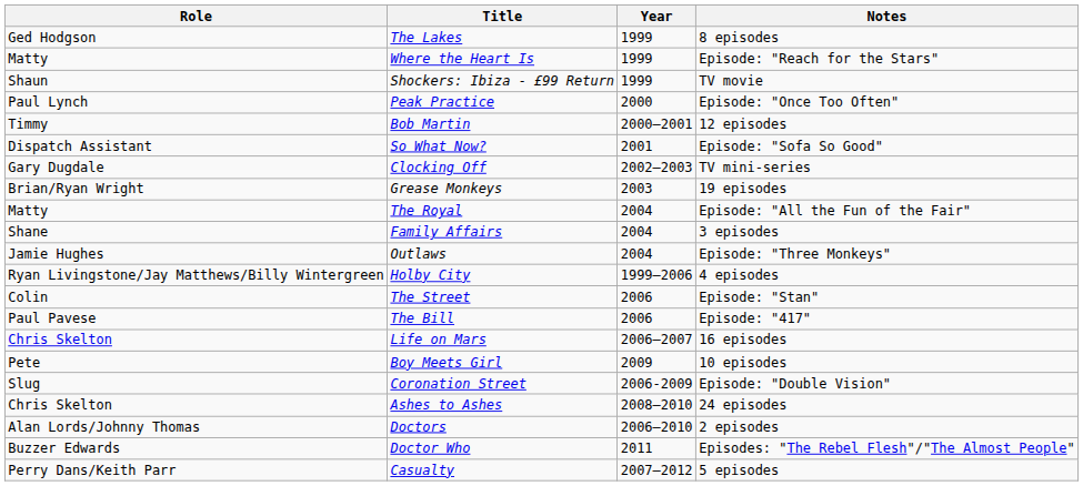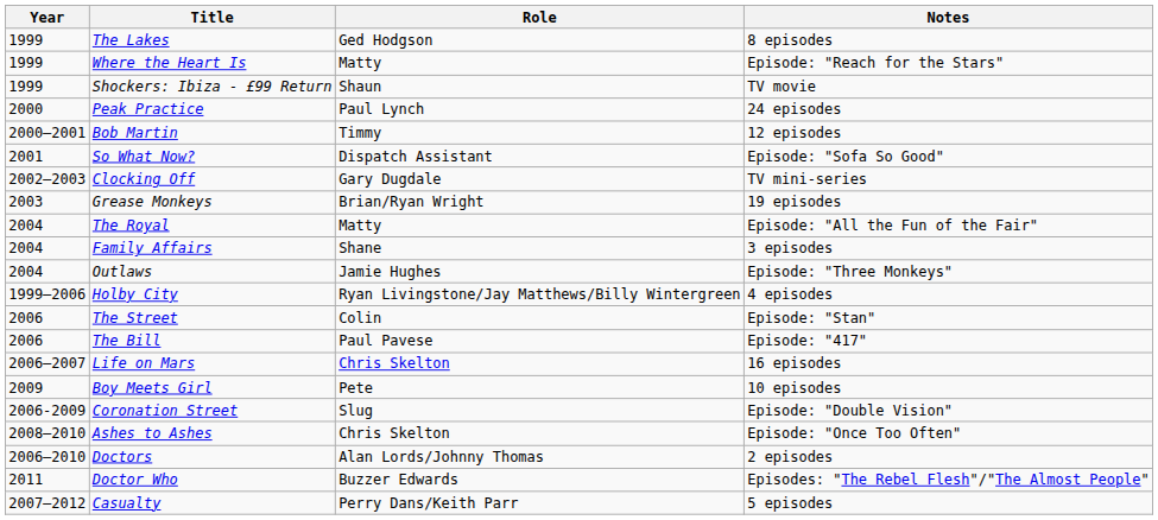columns swapped: Year <-> Role
Peak Practice | Notes: Episode: "Once Too Often" -> 24 episodes
Ashes to Ashes | Notes: 24 episodes -> Episode: "Once Too Often"
